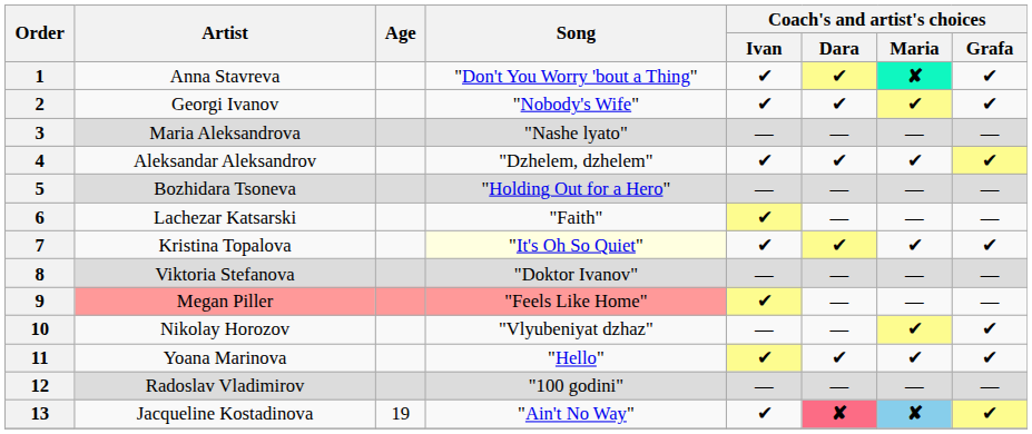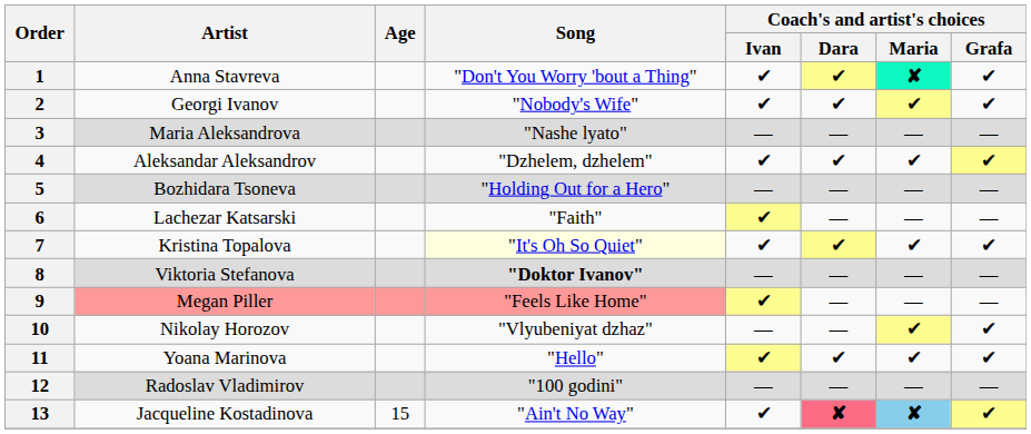8 | Song: normal -> bold
13 | Age: 19 -> 15
